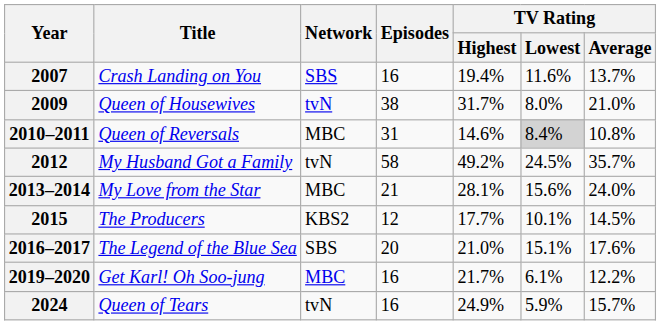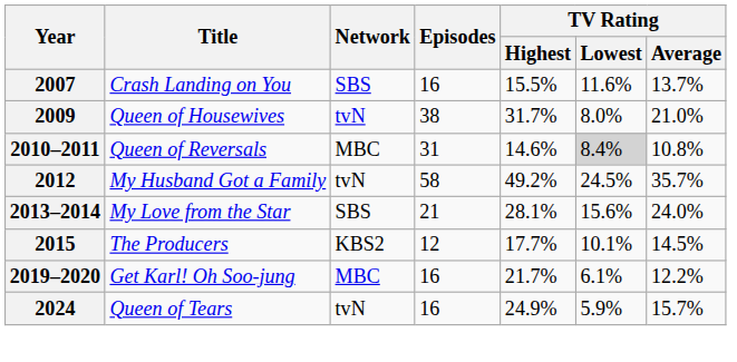2007 | TV Rating / Highest: 19.4% -> 15.5%
2013–2014 | Network: MBC -> SBS
- row: 2016–2017 | The Legend of the Blue Sea | SBS | 20 | 21.0% | 15.1% | 17.6%
